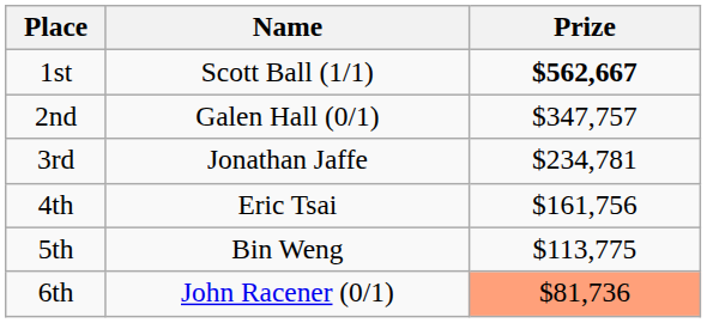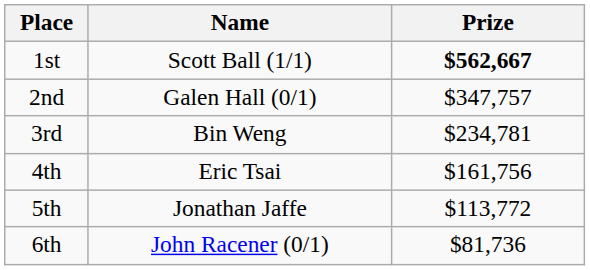3rd | Name: Jonathan Jaffe -> Bin Weng
5th | Name: Bin Weng -> Jonathan Jaffe
5th | Prize: $113,775 -> $113,772
6th | Prize: lightsalmon background -> no background
